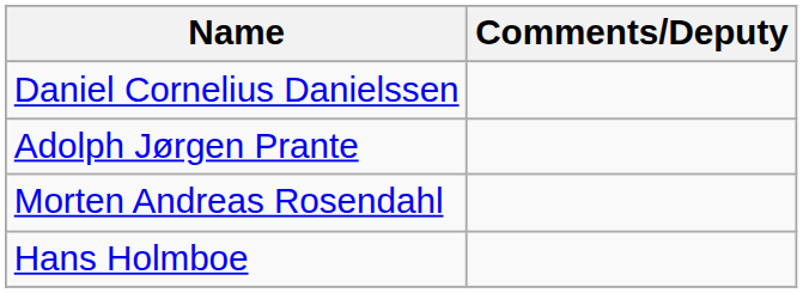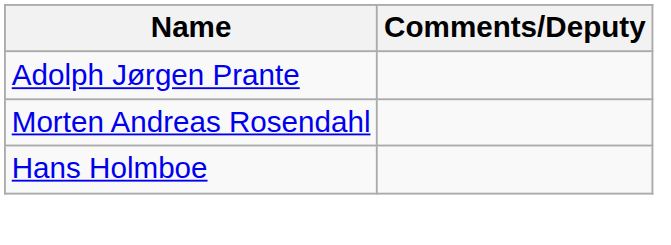- row: Daniel Cornelius Danielssen
